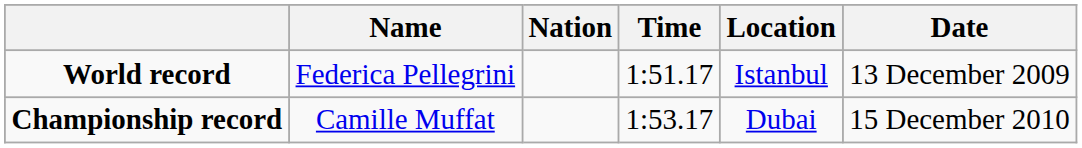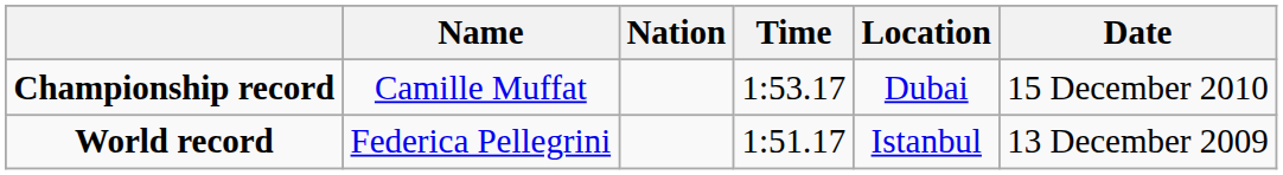rows swapped: World record <-> Championship record
